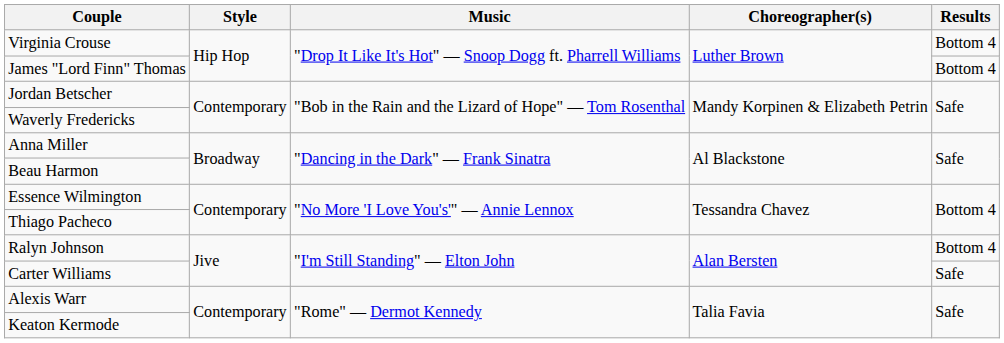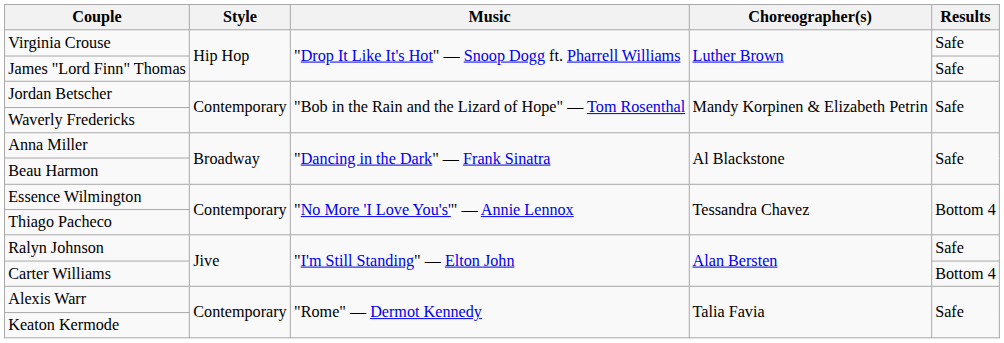Virginia Crouse | Results: Bottom 4 -> Safe
James "Lord Finn" Thomas | Results: Bottom 4 -> Safe
Ralyn Johnson | Results: Bottom 4 -> Safe
Carter Williams | Results: Safe -> Bottom 4
